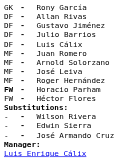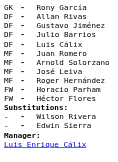Horacio Parham | column 1: bold -> normal
- row: - | - | José Armando Cruz
